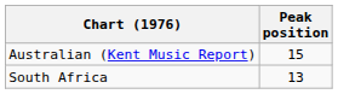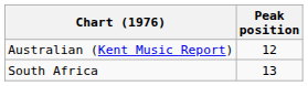Australian (Kent Music Report) | Peak position: 15 -> 12
